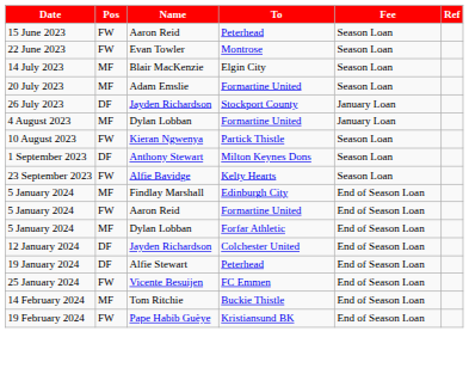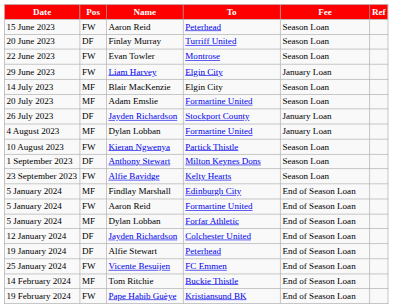+ row: 20 June 2023 | DF | Finlay Murray | Turriff United | Season Loan
+ row: 29 June 2023 | FW | Liam Harvey | Elgin City | January Loan
